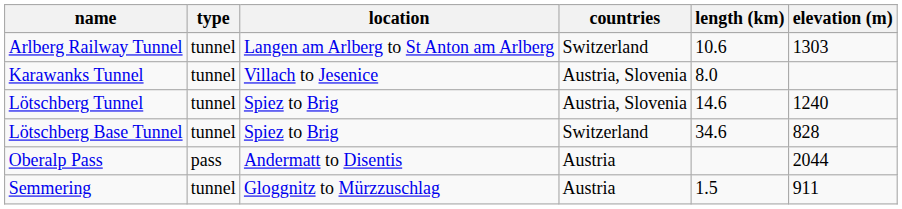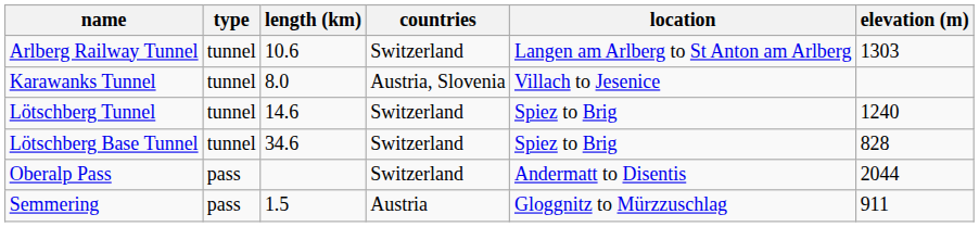columns swapped: location <-> length (km)
Lötschberg Tunnel | countries: Austria, Slovenia -> Switzerland
Oberalp Pass | countries: Austria -> Switzerland
Semmering | type: tunnel -> pass
